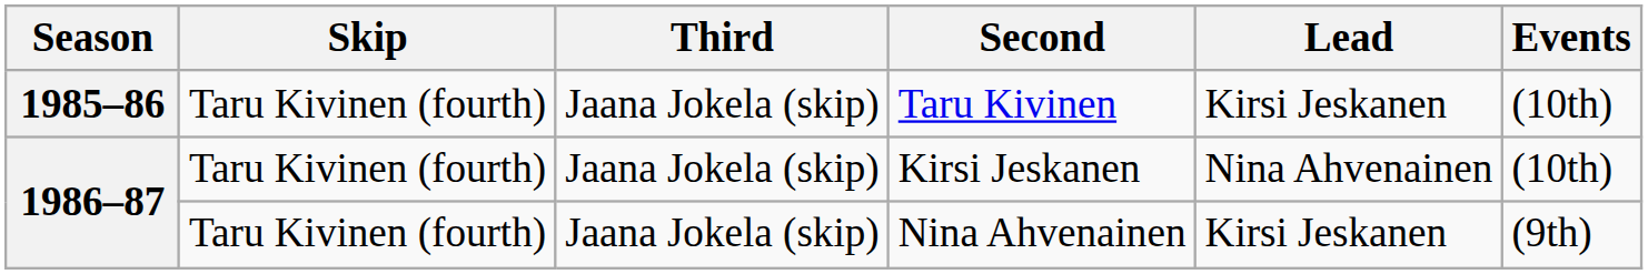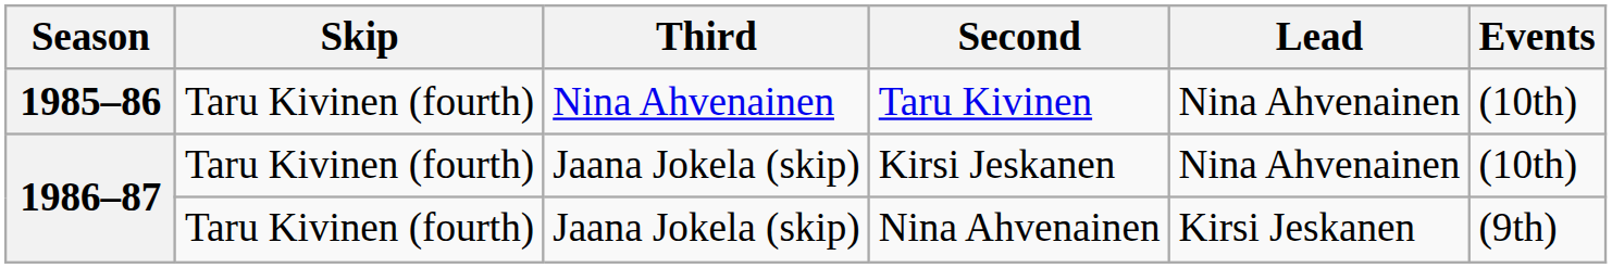Taru Kivinen | Third: Jaana Jokela (skip) -> Nina Ahvenainen
Taru Kivinen | Lead: Kirsi Jeskanen -> Nina Ahvenainen
